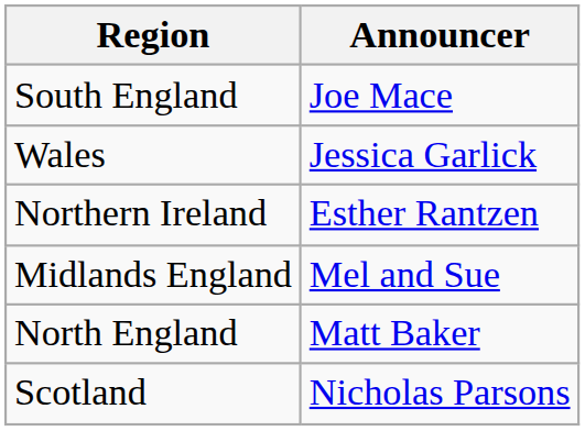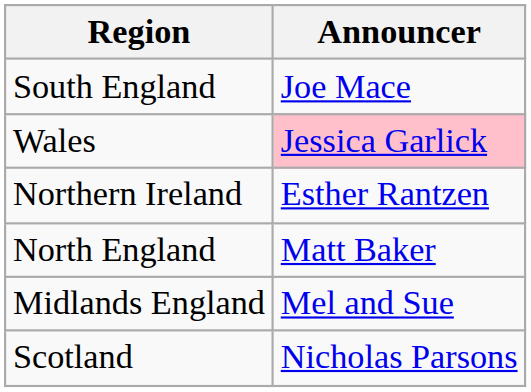Wales | Announcer: no background -> pink background
rows swapped: Midlands England <-> North England
